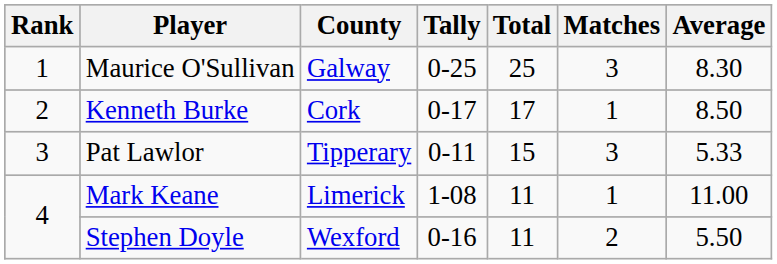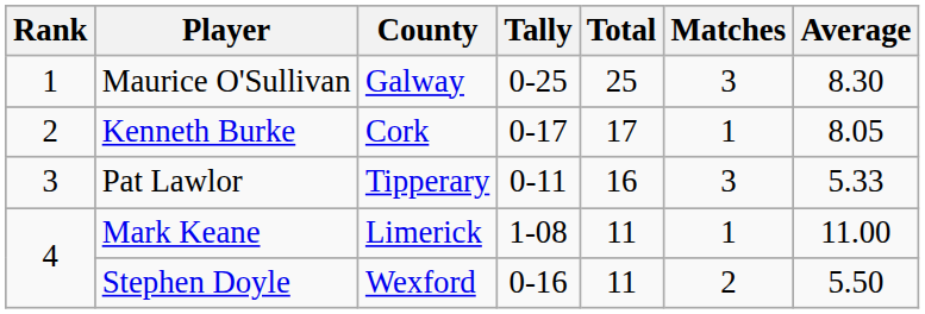Kenneth Burke | Average: 8.50 -> 8.05
Pat Lawlor | Total: 15 -> 16
